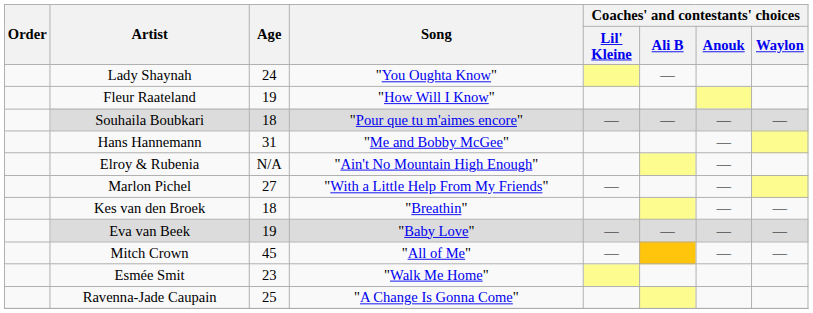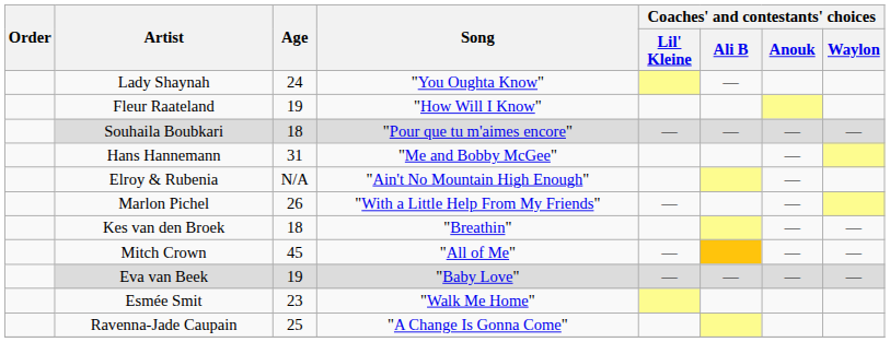Marlon Pichel | Age: 27 -> 26
rows swapped: Mitch Crown <-> Eva van Beek
